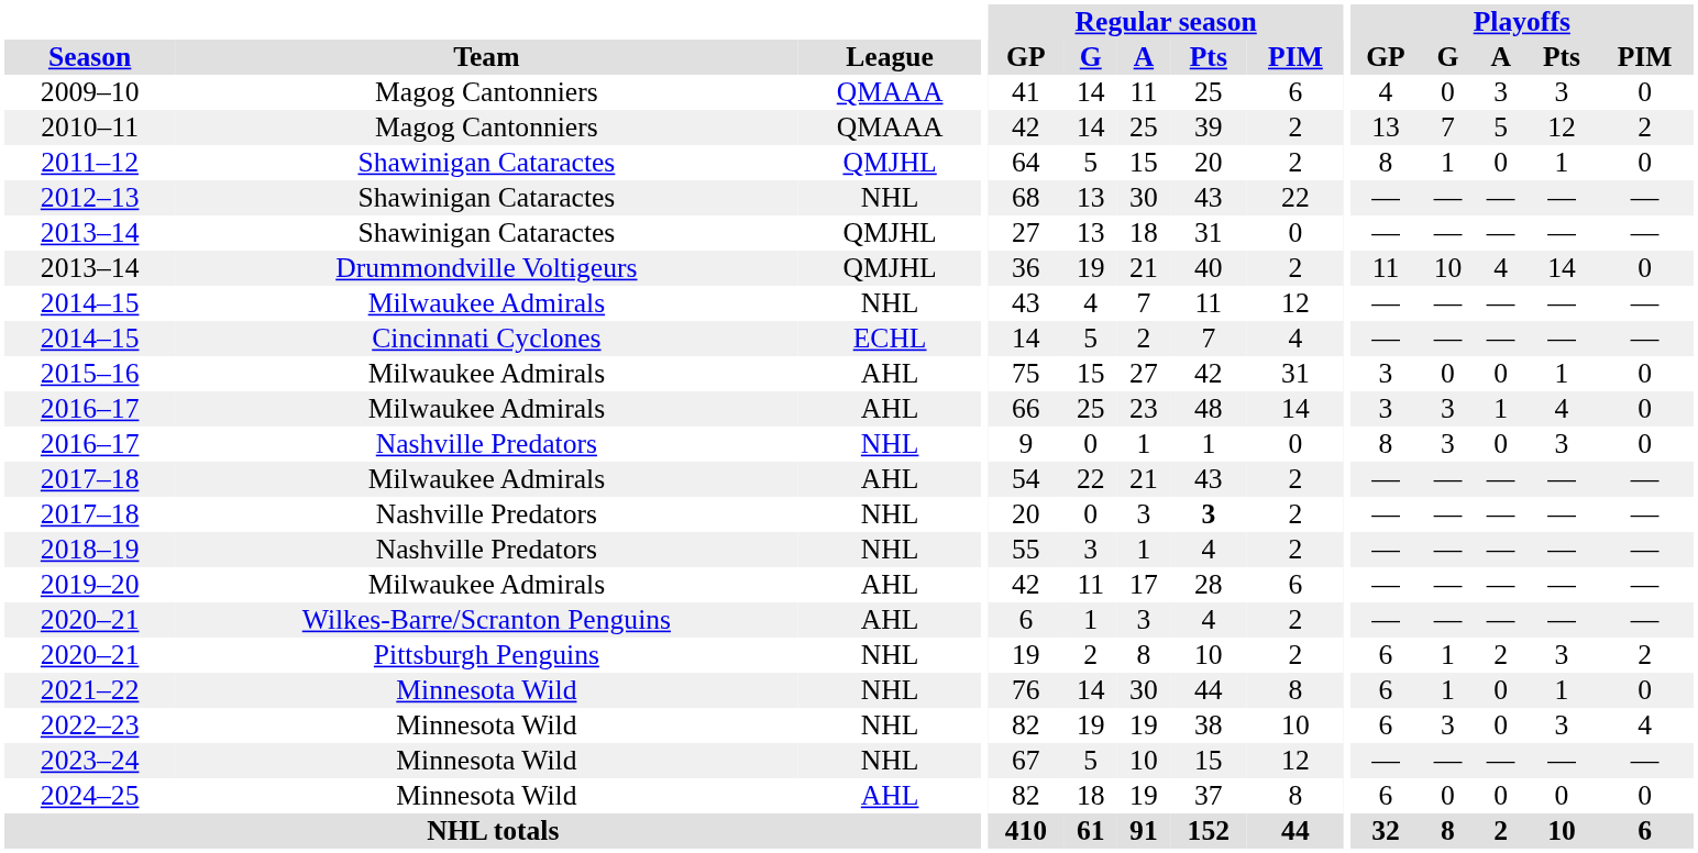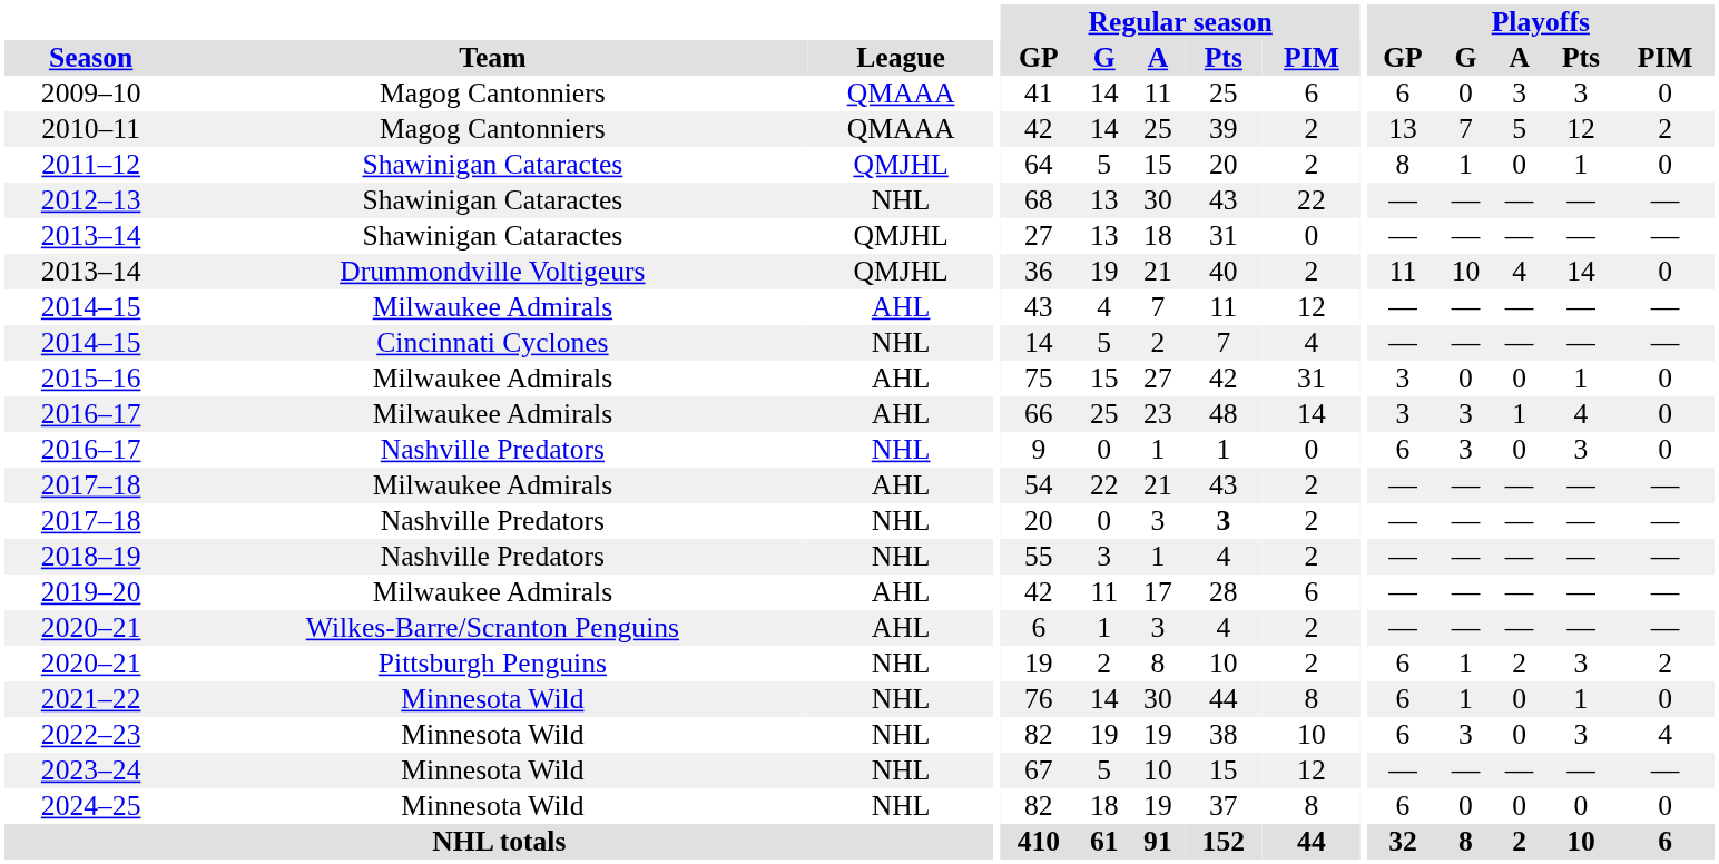2009–10 | Playoffs / GP: 4 -> 6
2014–15 / Milwaukee Admirals | League: NHL -> AHL
2014–15 / Cincinnati Cyclones | League: ECHL -> NHL
2016–17 / Nashville Predators | Playoffs / GP: 8 -> 6
2024–25 | League: AHL -> NHL
